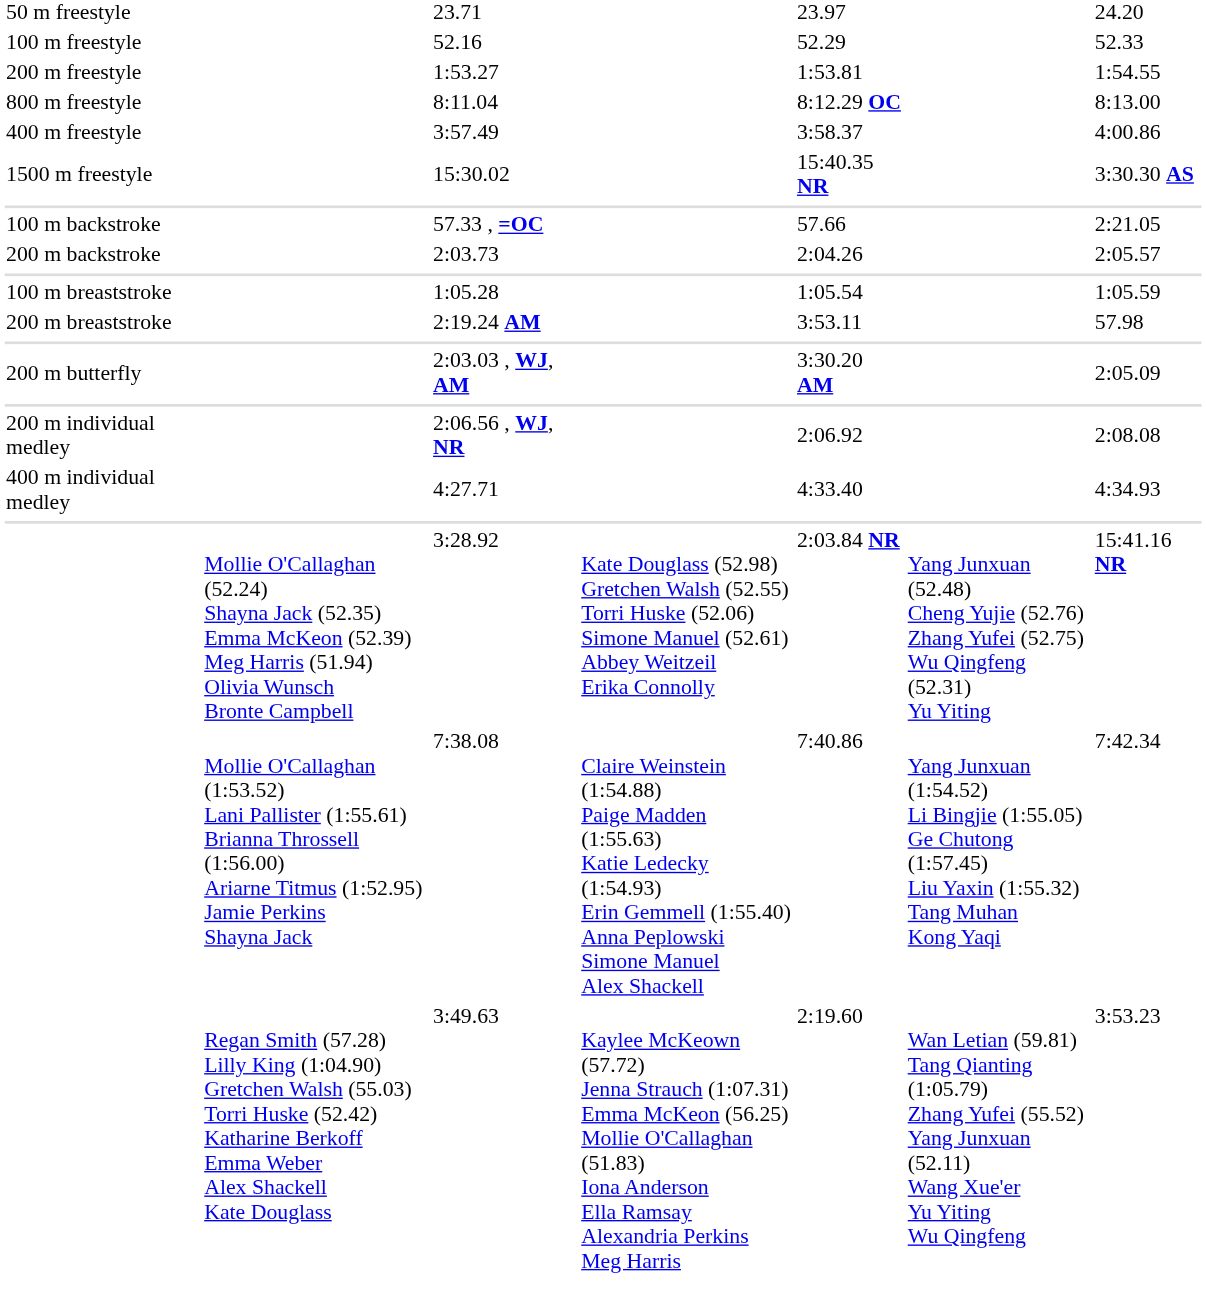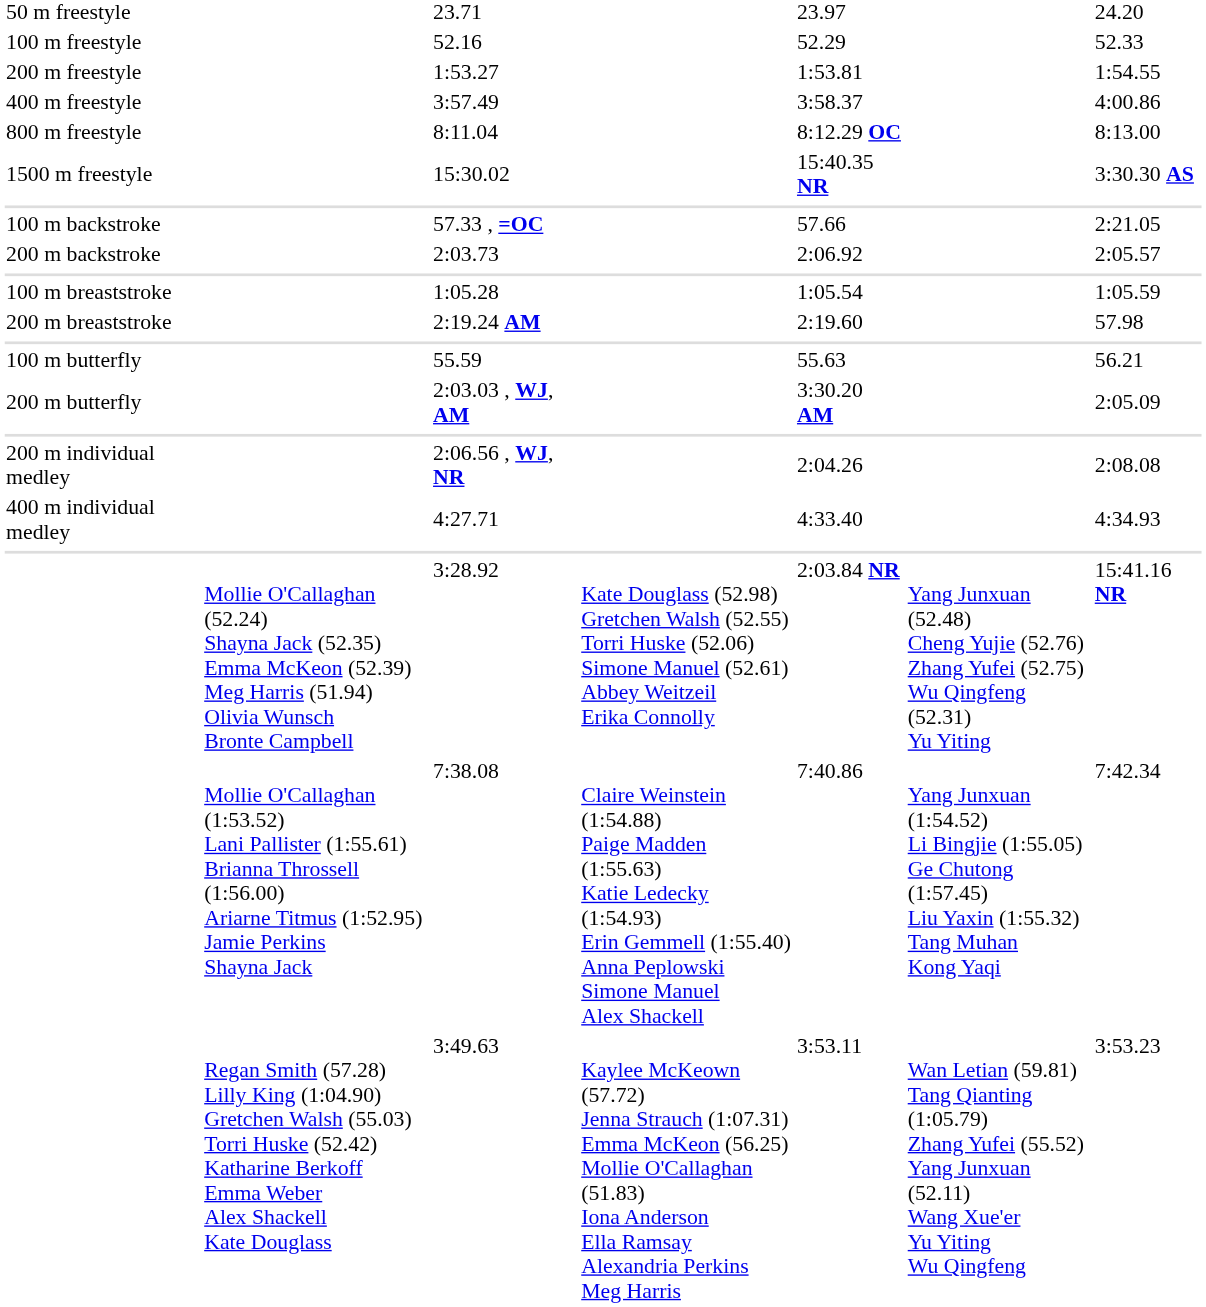rows swapped: 3:57.49 <-> 8:11.04
2:03.73 | column 5: 2:04.26 -> 2:06.92
2:19.24 AM | column 5: 3:53.11 -> 2:19.60
+ row: 100 m butterfly | 55.59 | 55.63 | 56.21
2:06.56 , WJ, NR | column 5: 2:06.92 -> 2:04.26
3:49.63 | column 5: 2:19.60 -> 3:53.11
